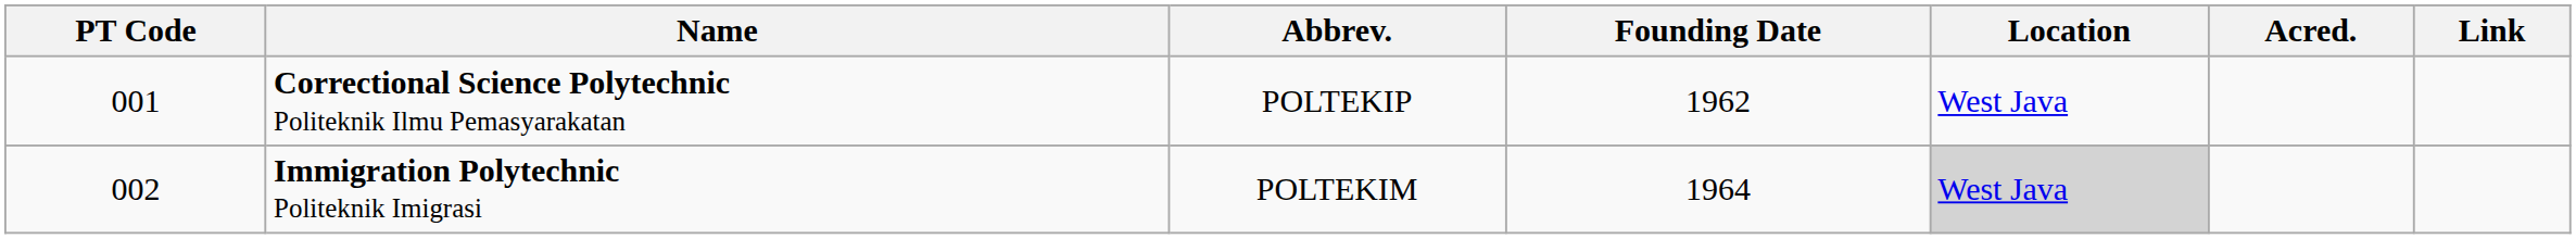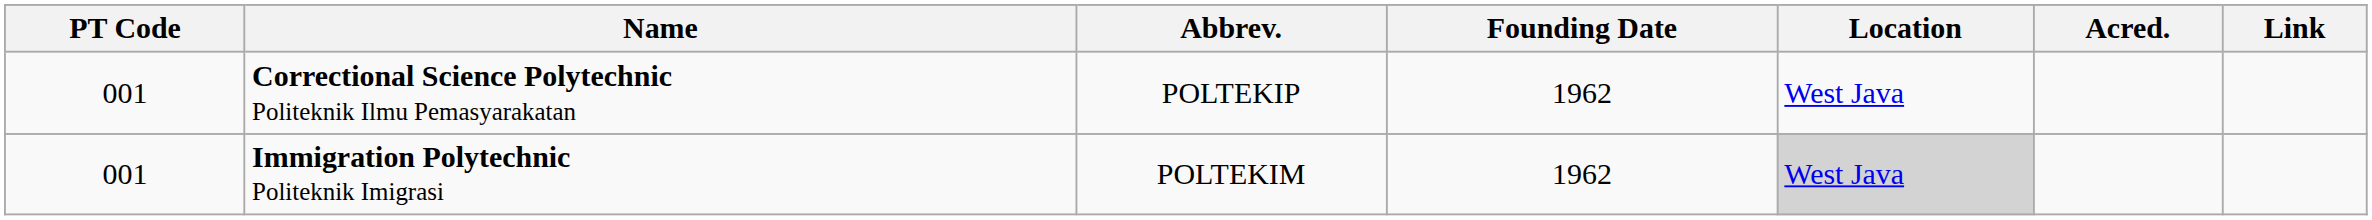Immigration Polytechnic Politeknik Imigrasi | PT Code: 002 -> 001
Immigration Polytechnic Politeknik Imigrasi | Founding Date: 1964 -> 1962
